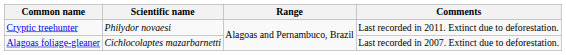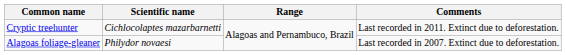Cryptic treehunter | Scientific name: Philydor novaesi -> Cichlocolaptes mazarbarnetti
Alagoas foliage-gleaner | Scientific name: Cichlocolaptes mazarbarnetti -> Philydor novaesi
